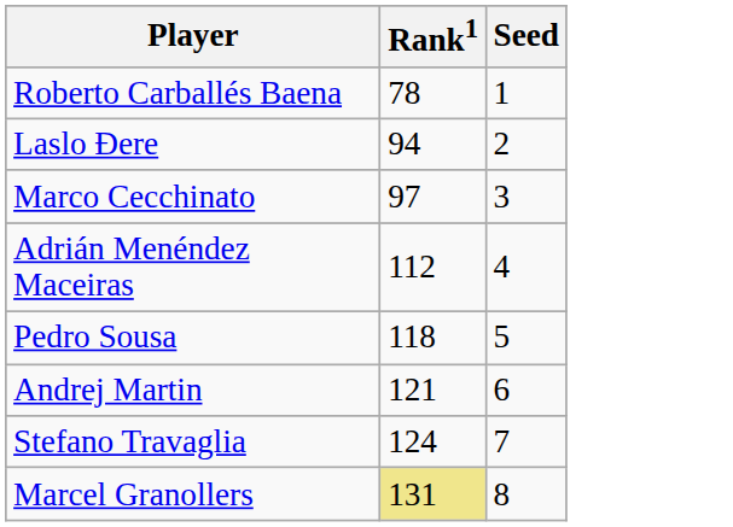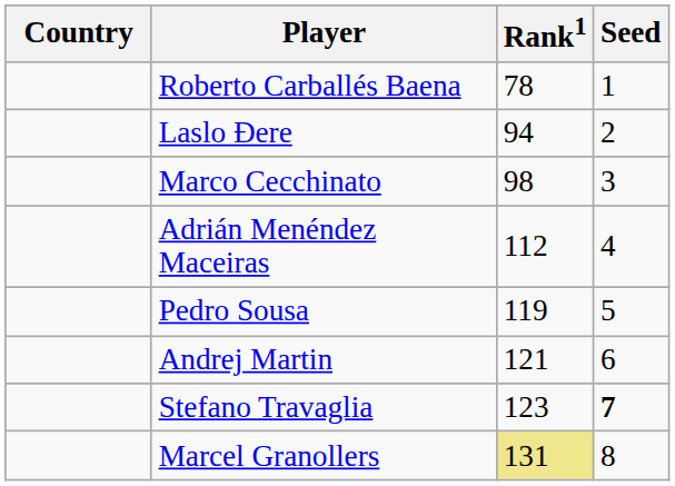+ column: Country
Marco Cecchinato | Rank1: 97 -> 98
Pedro Sousa | Rank1: 118 -> 119
Stefano Travaglia | Rank1: 124 -> 123
Stefano Travaglia | Seed: normal -> bold
